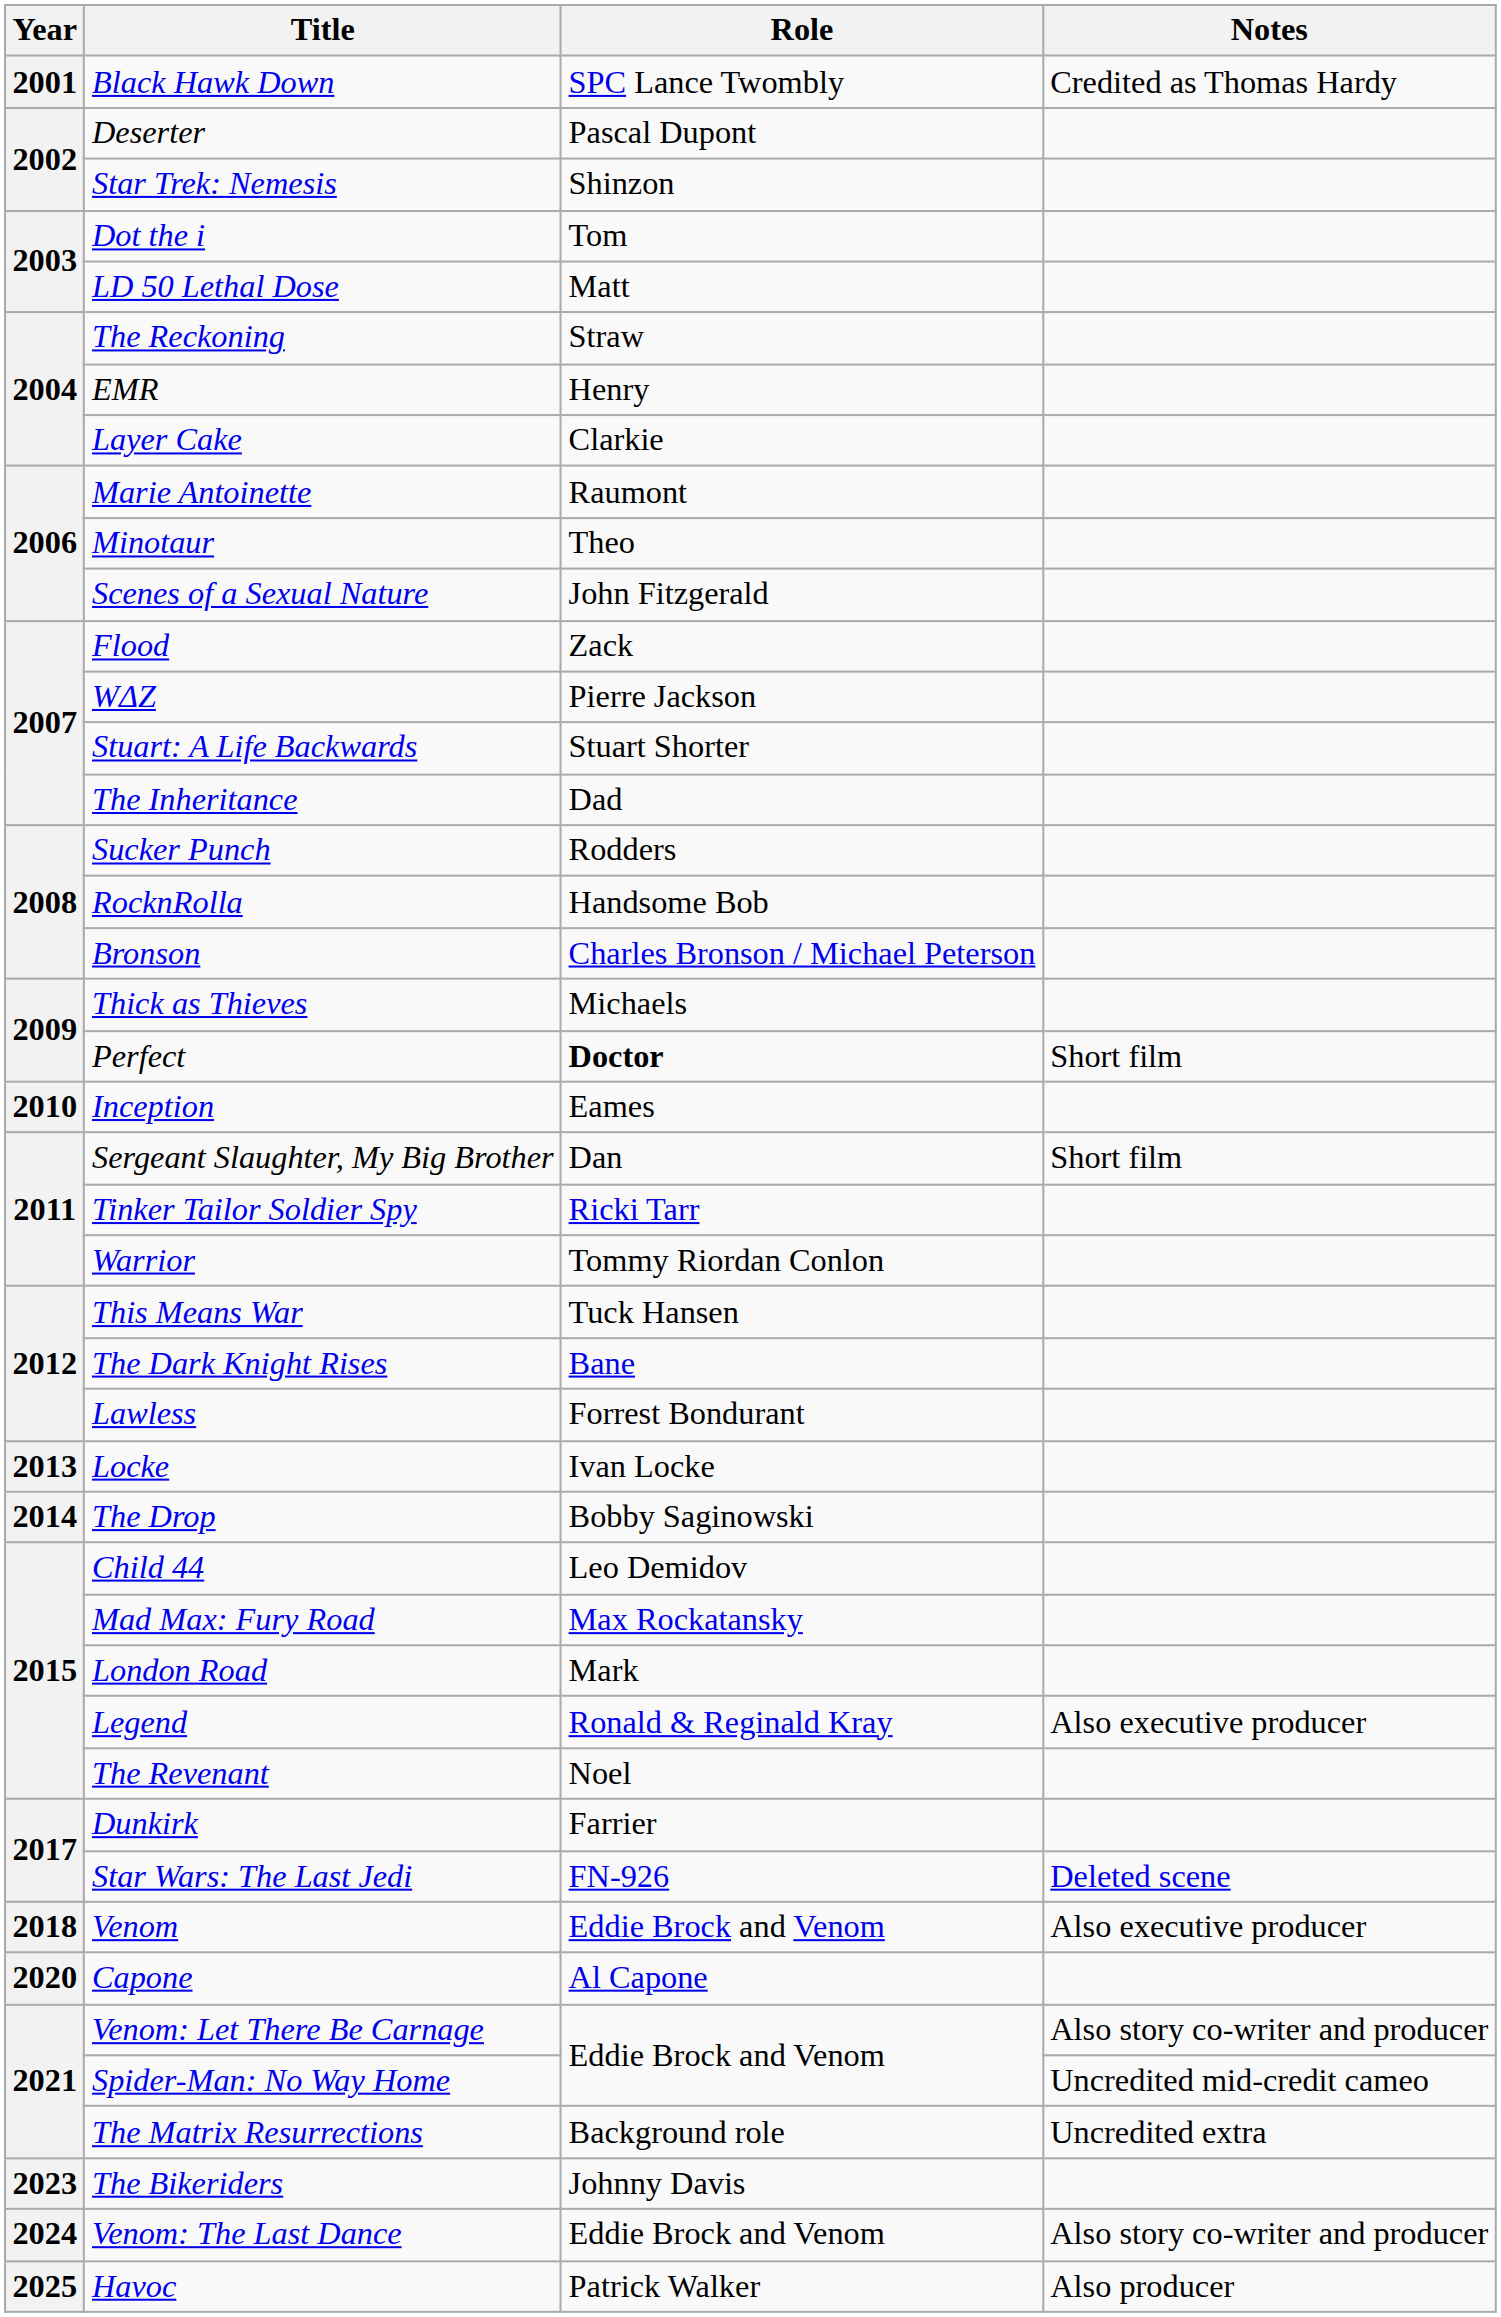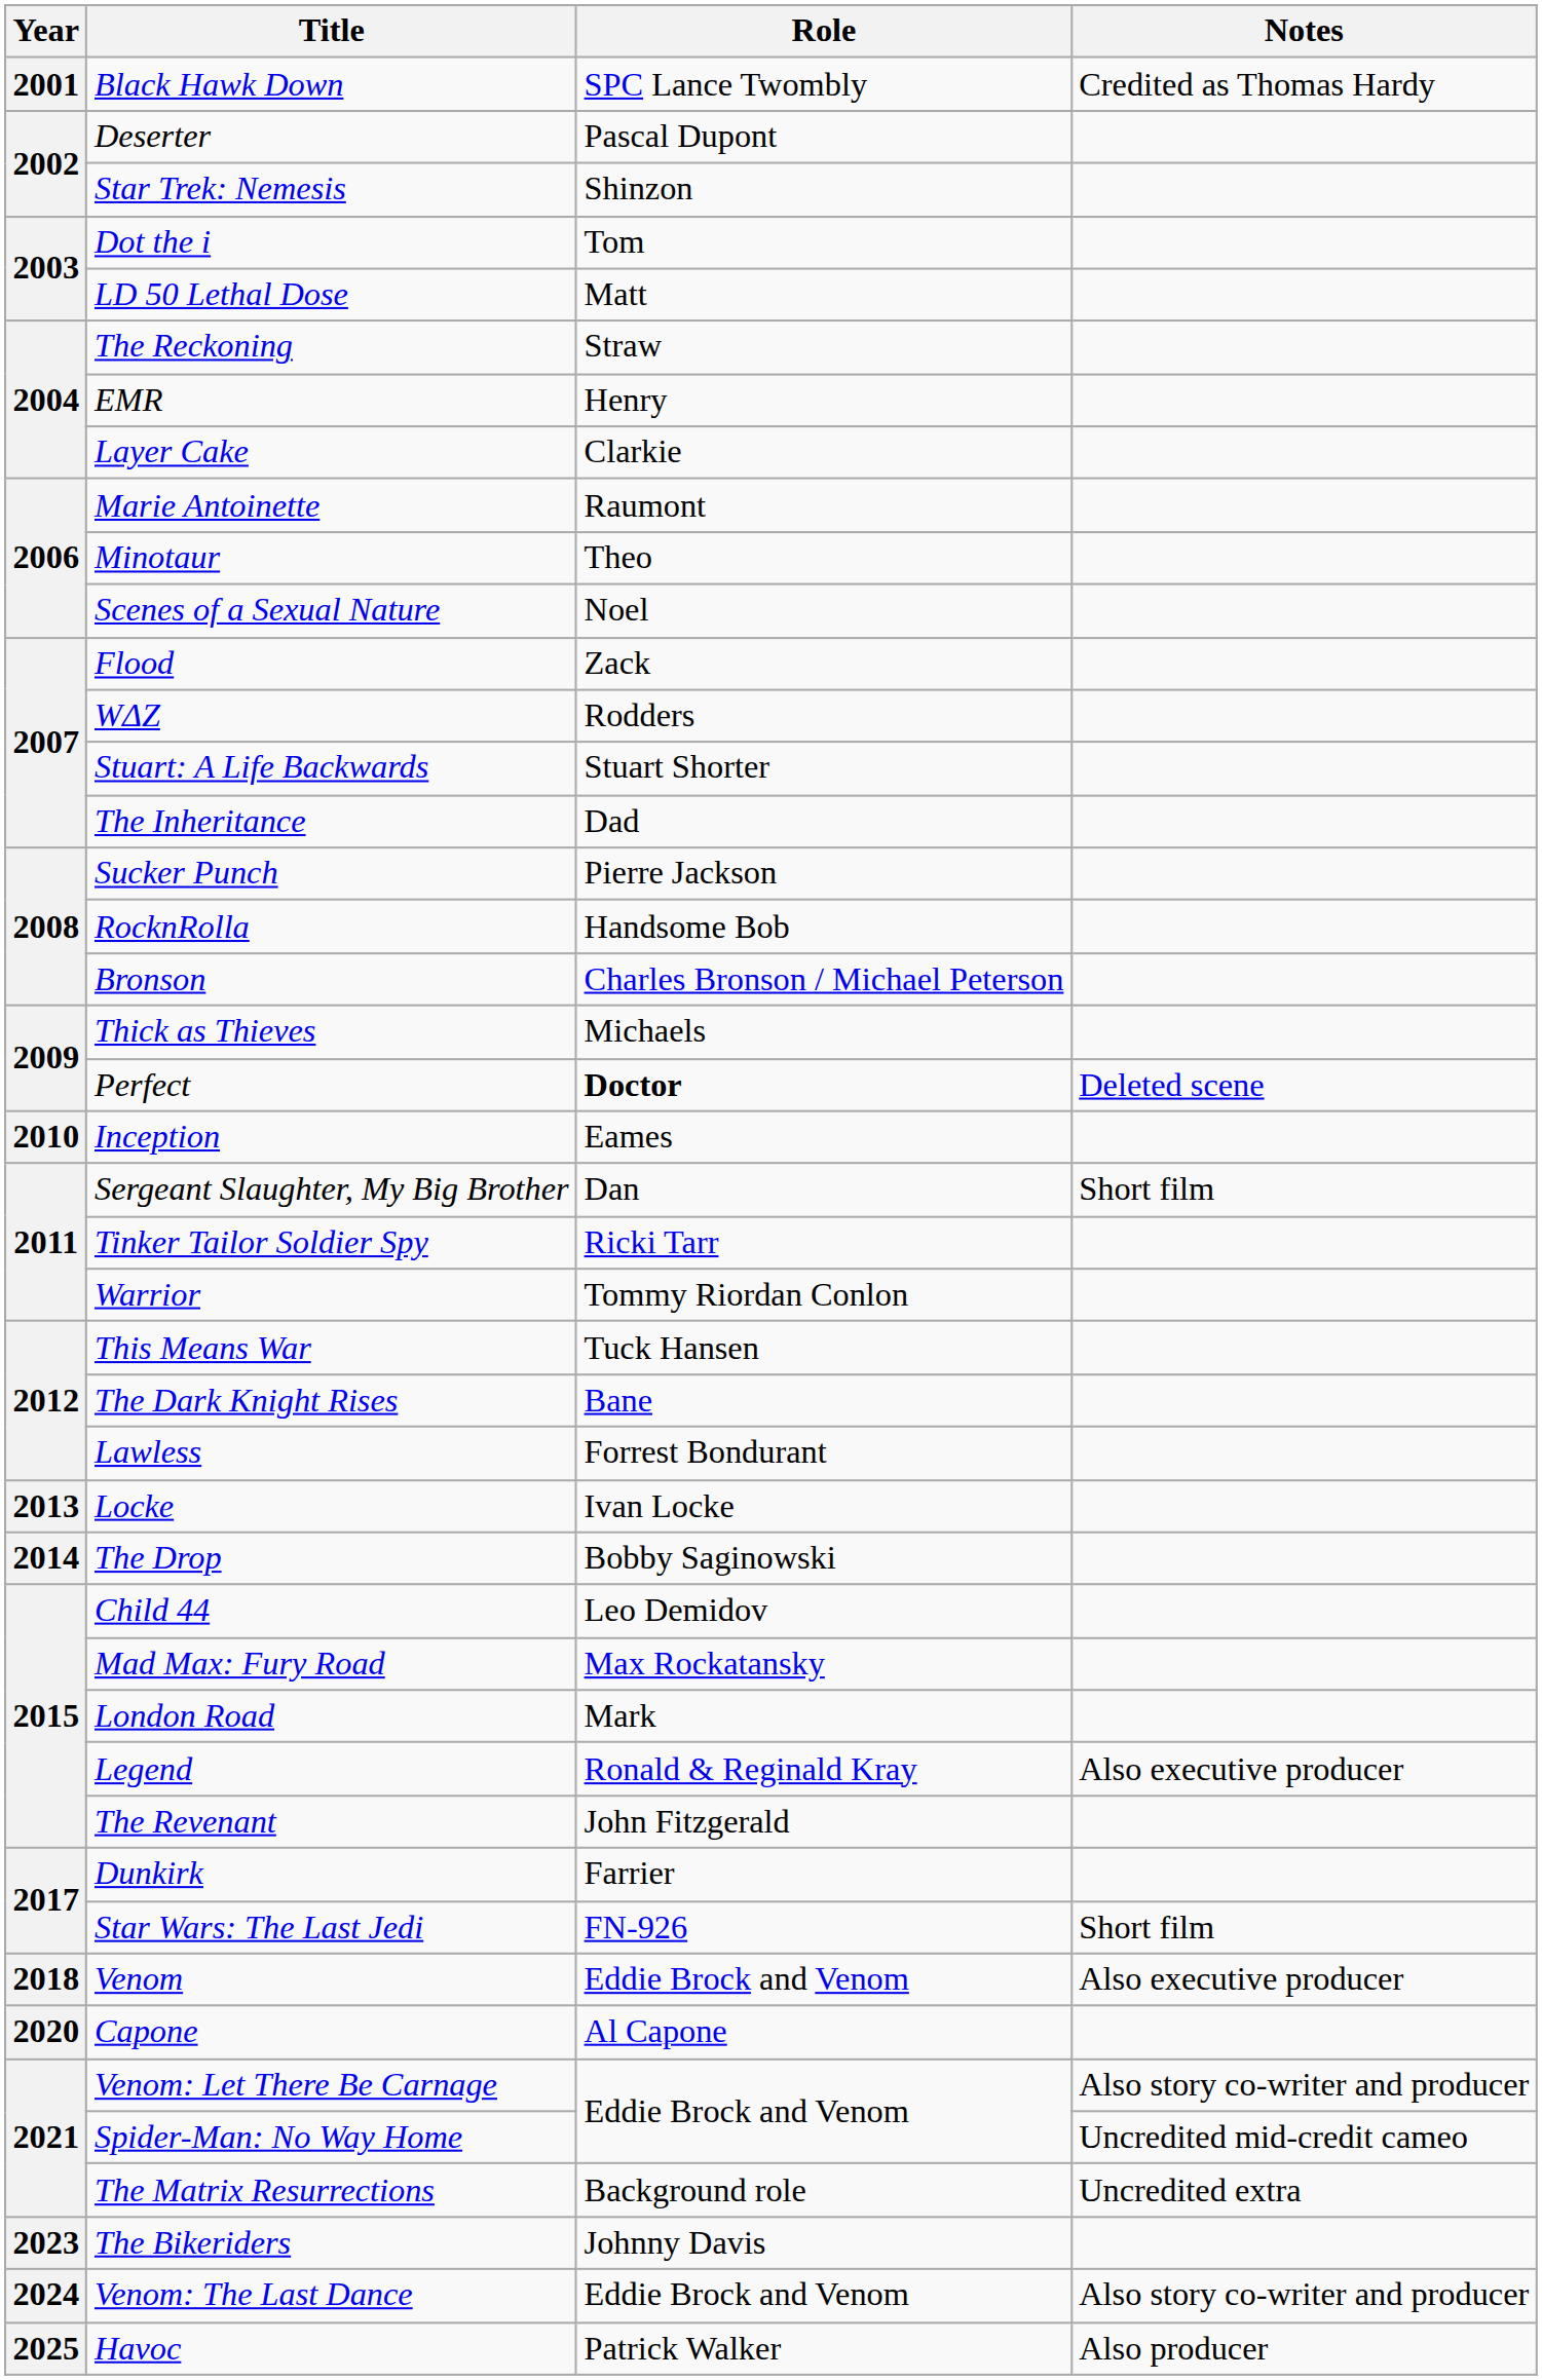Scenes of a Sexual Nature | Role: John Fitzgerald -> Noel
WΔZ | Role: Pierre Jackson -> Rodders
Sucker Punch | Role: Rodders -> Pierre Jackson
Perfect | Notes: Short film -> Deleted scene
The Revenant | Role: Noel -> John Fitzgerald
Star Wars: The Last Jedi | Notes: Deleted scene -> Short film
